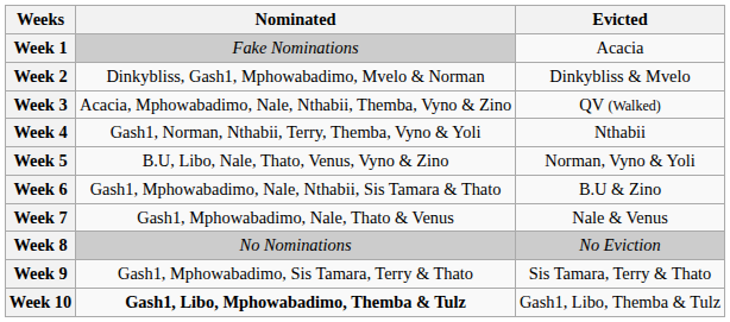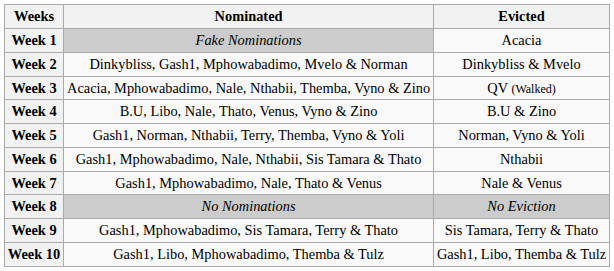Week 4 | Nominated: Gash1, Norman, Nthabii, Terry, Themba, Vyno & Yoli -> B.U, Libo, Nale, Thato, Venus, Vyno & Zino
Week 4 | Evicted: Nthabii -> B.U & Zino
Week 5 | Nominated: B.U, Libo, Nale, Thato, Venus, Vyno & Zino -> Gash1, Norman, Nthabii, Terry, Themba, Vyno & Yoli
Week 6 | Evicted: B.U & Zino -> Nthabii
Week 10 | Nominated: bold -> normal
